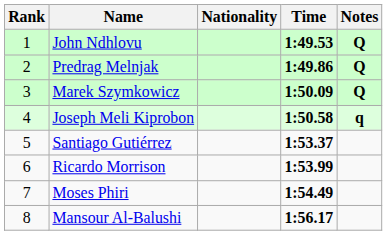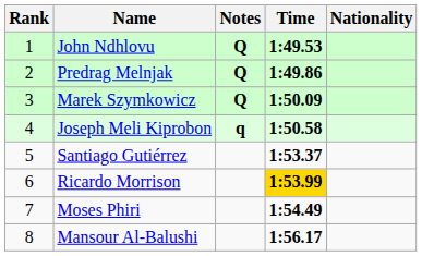columns swapped: Nationality <-> Notes
Ricardo Morrison | Time: no background -> gold background
